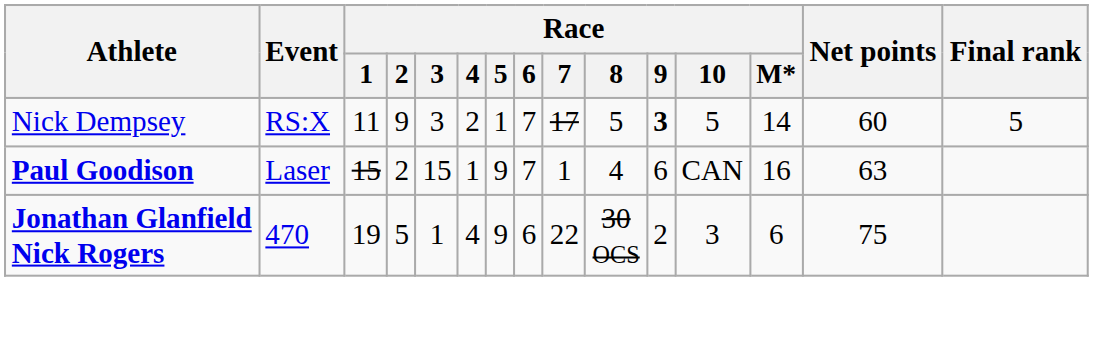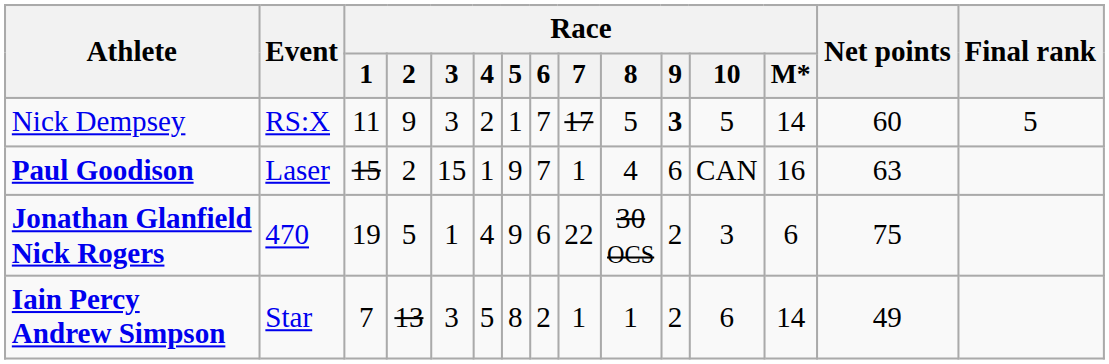+ row: Iain Percy Andrew Simpson | Star | 7 | 13 | 3 | 5 | 8 | 2 | 1 | 1 | 2 | 6 | 14 | 49
